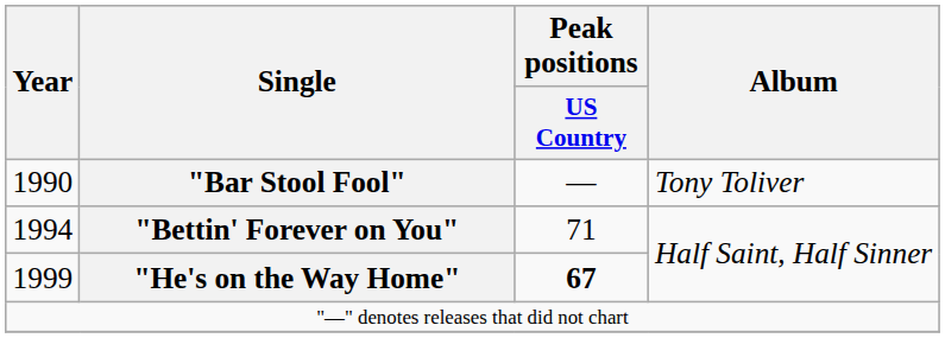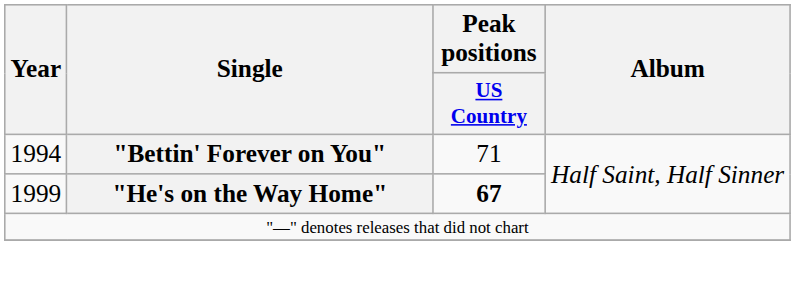- row: 1990 | "Bar Stool Fool" | — | Tony Toliver
